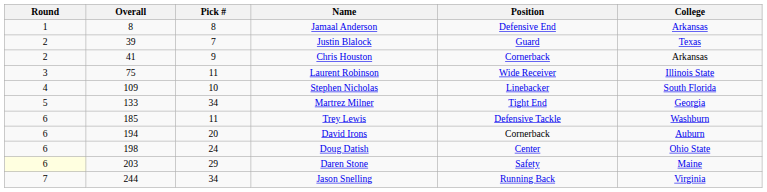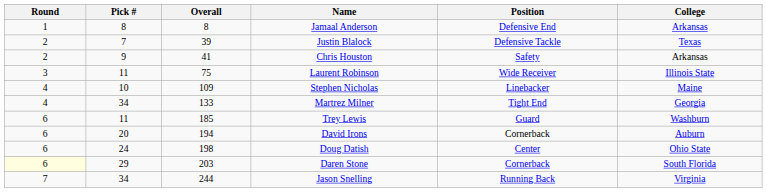columns swapped: Pick # <-> Overall
Justin Blalock | Position: Guard -> Defensive Tackle
Chris Houston | Position: Cornerback -> Safety
Stephen Nicholas | College: South Florida -> Maine
Martrez Milner | Round: 5 -> 4
Trey Lewis | Position: Defensive Tackle -> Guard
Daren Stone | Position: Safety -> Cornerback
Daren Stone | College: Maine -> South Florida
